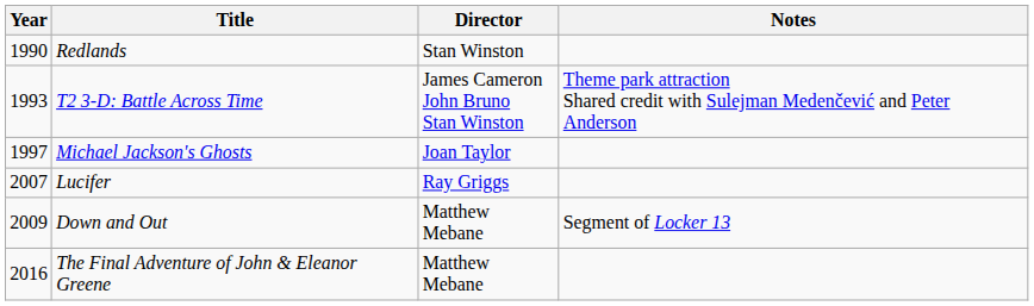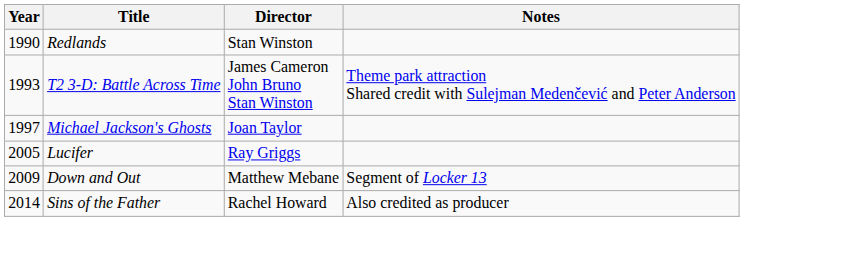Lucifer | Year: 2007 -> 2005
+ row: 2014 | Sins of the Father | Rachel Howard | Also credited as producer
- row: 2016 | The Final Adventure of John & Eleanor Greene | Matthew Mebane
